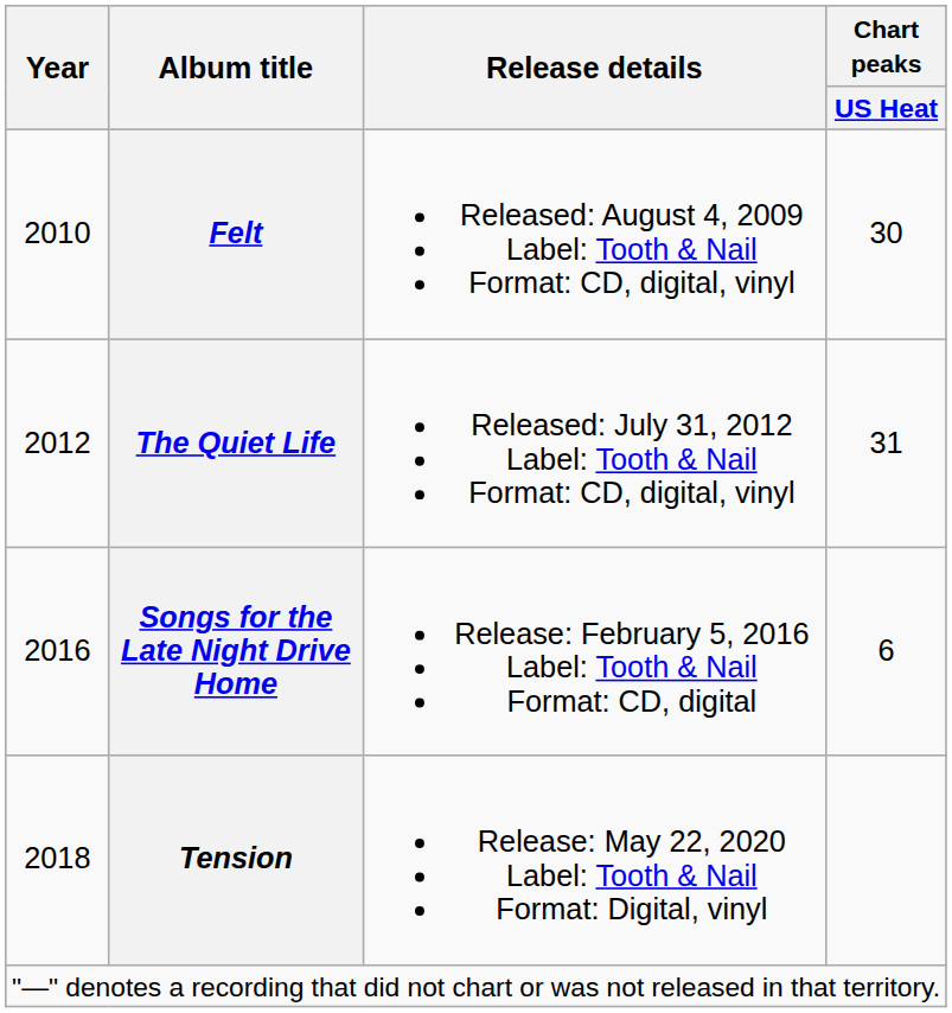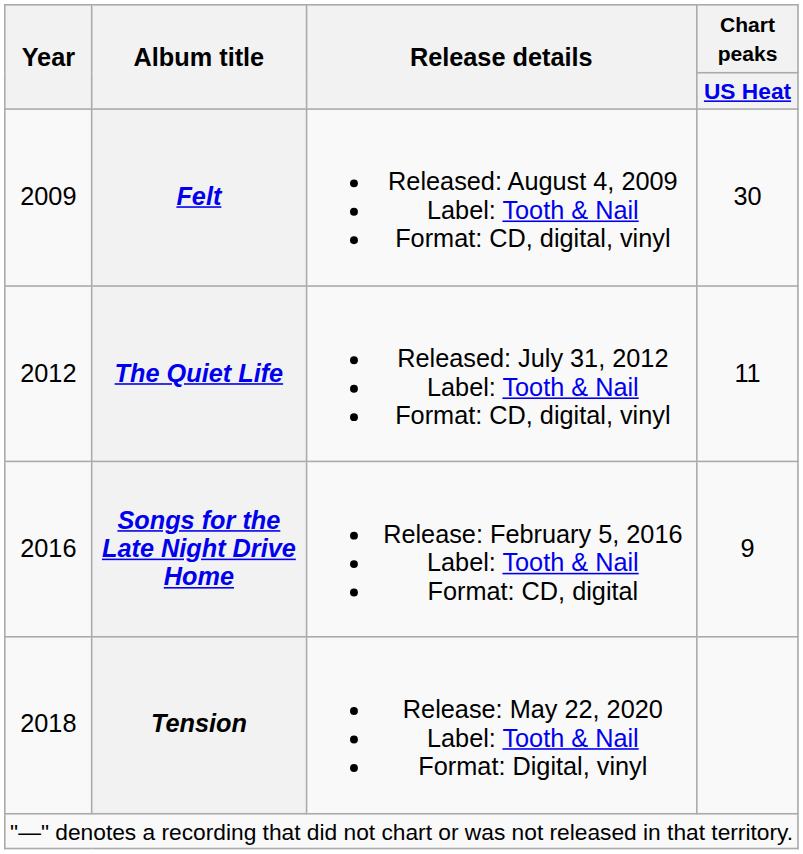Felt | Year: 2010 -> 2009
The Quiet Life | Chart peaks / US Heat: 31 -> 11
Songs for the Late Night Drive Home | Chart peaks / US Heat: 6 -> 9
